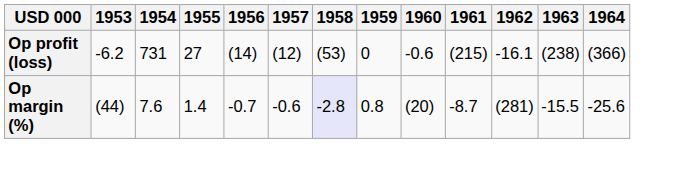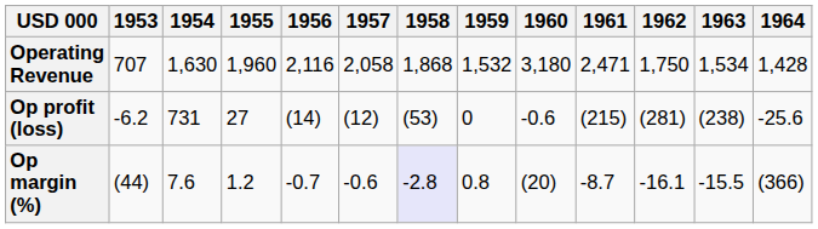+ row: Operating Revenue | 707 | 1,630 | 1,960 | 2,116 | 2,058 | 1,868 | 1,532 | 3,180 | 2,471 | 1,750 | 1,534 | 1,428
Op profit (loss) | 1962: -16.1 -> (281)
Op profit (loss) | 1964: (366) -> -25.6
Op margin (%) | 1955: 1.4 -> 1.2
Op margin (%) | 1962: (281) -> -16.1
Op margin (%) | 1964: -25.6 -> (366)
